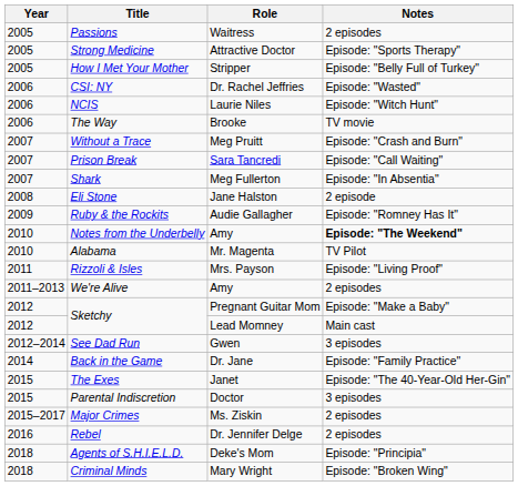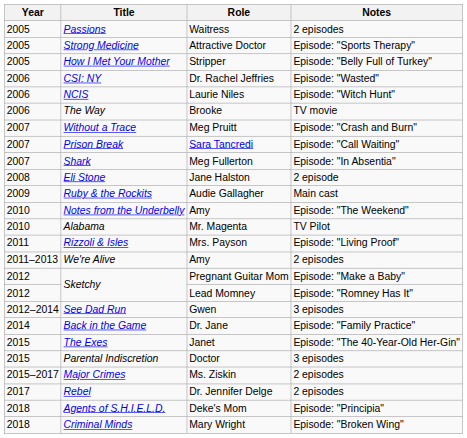Ruby & the Rockits | Notes: Episode: "Romney Has It" -> Main cast
Notes from the Underbelly | Notes: bold -> normal
Sketchy / Lead Momney | Notes: Main cast -> Episode: "Romney Has It"
Rebel | Year: 2016 -> 2017
